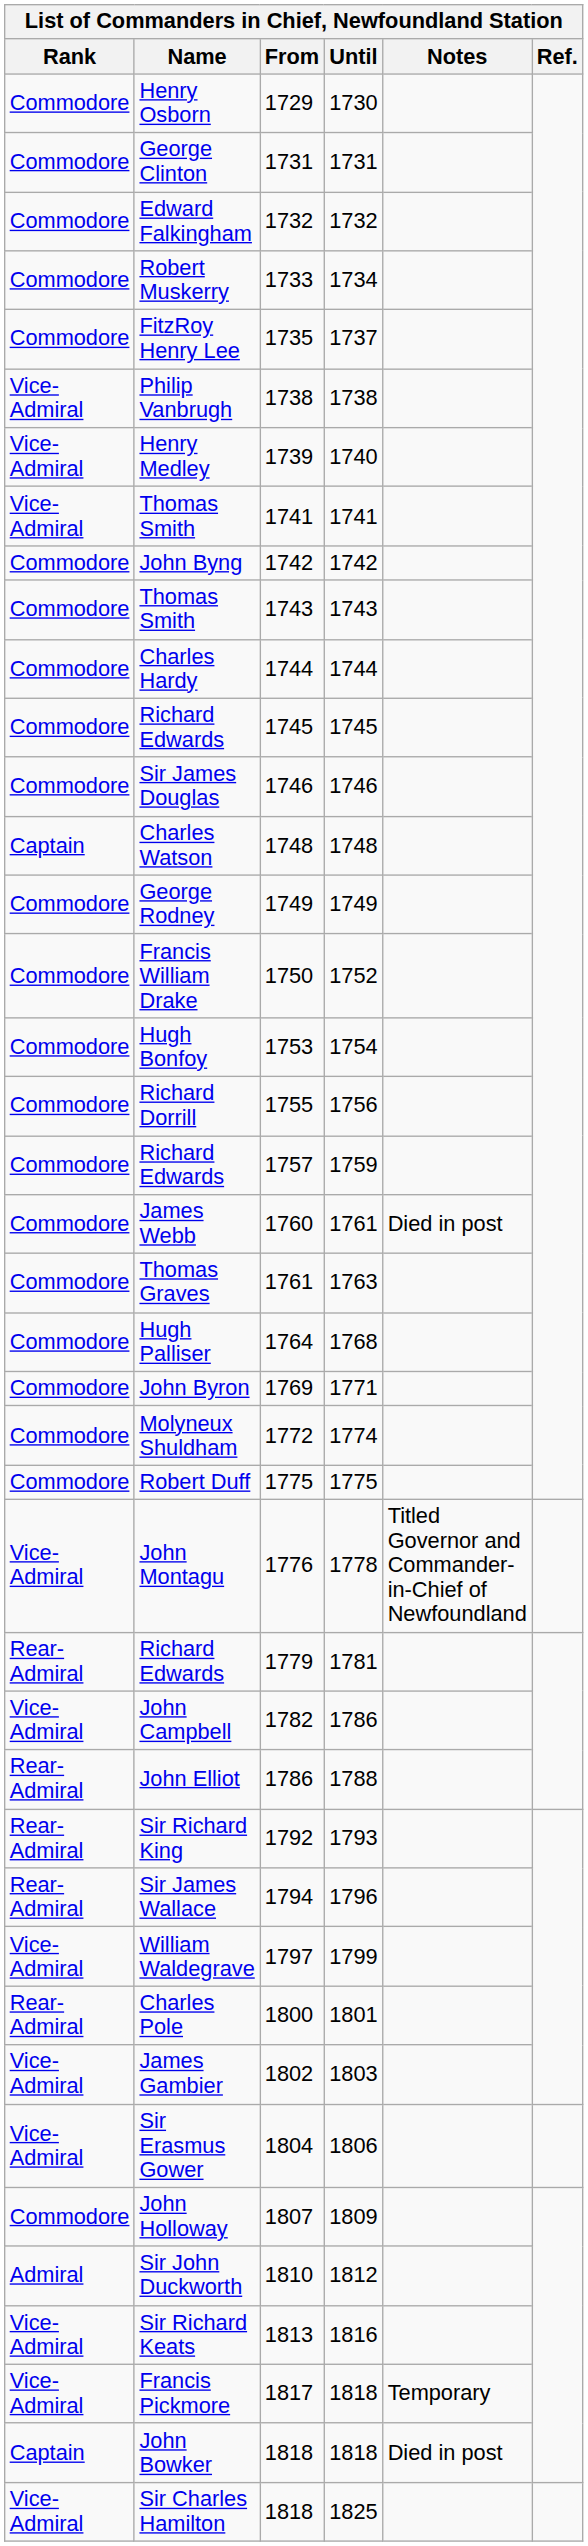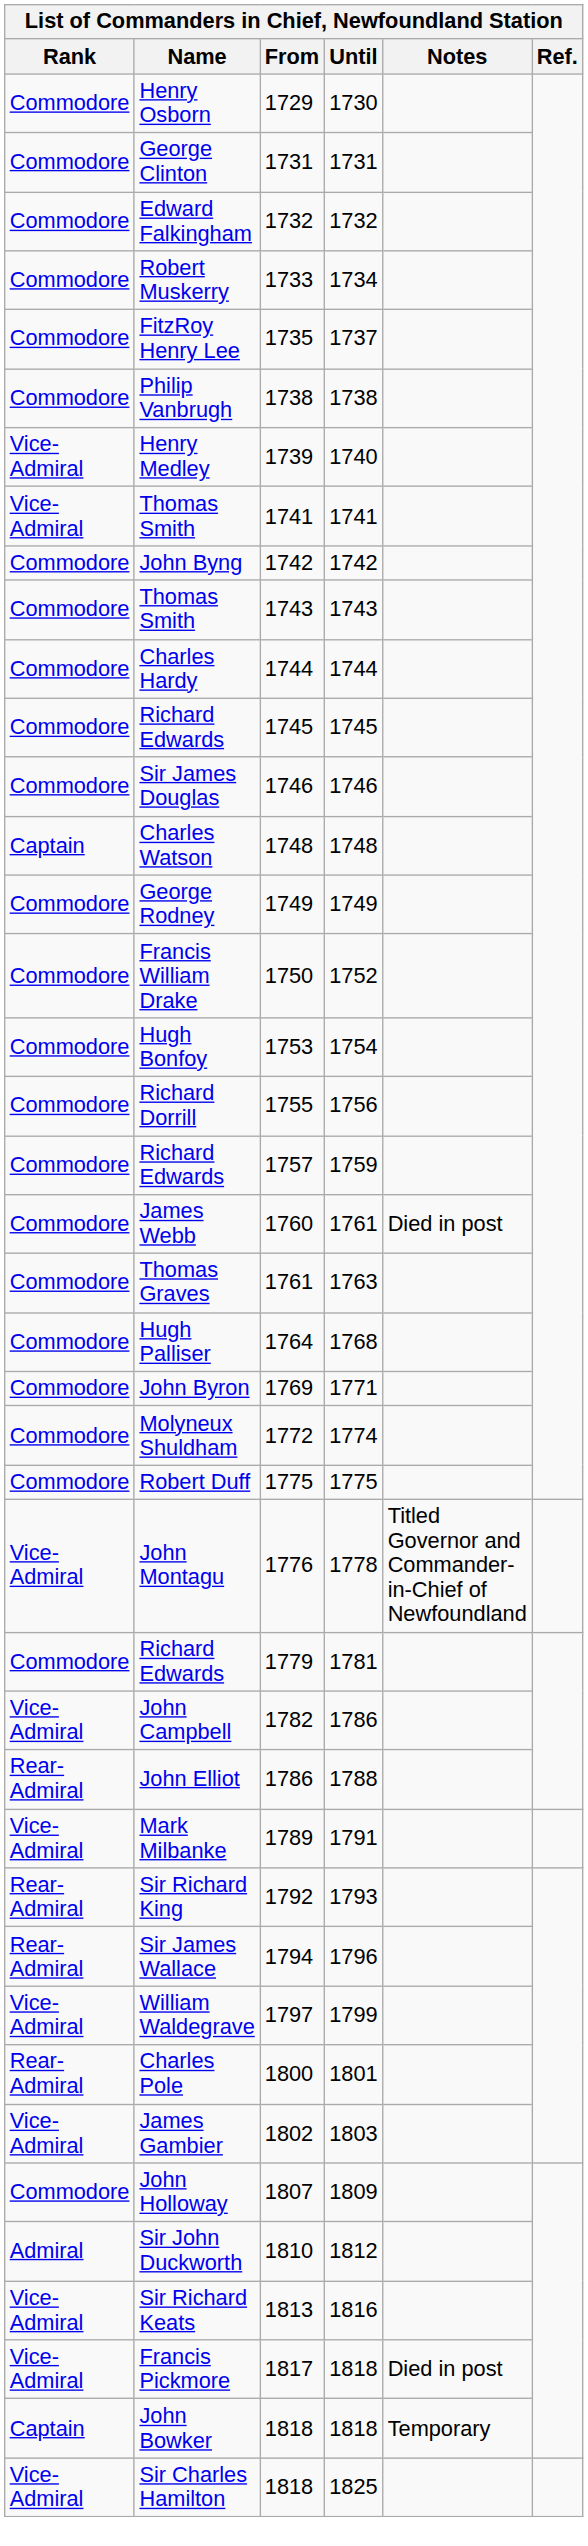Philip Vanbrugh | Rank: Vice-Admiral -> Commodore
Richard Edwards / 1779 | Rank: Rear-Admiral -> Commodore
+ row: Vice-Admiral | Mark Milbanke | 1789 | 1791
- row: Vice-Admiral | Sir Erasmus Gower | 1804 | 1806
Francis Pickmore | Notes: Temporary -> Died in post
John Bowker | Notes: Died in post -> Temporary
